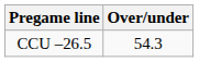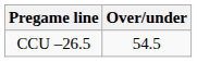CCU –26.5 | Over/under: 54.3 -> 54.5
